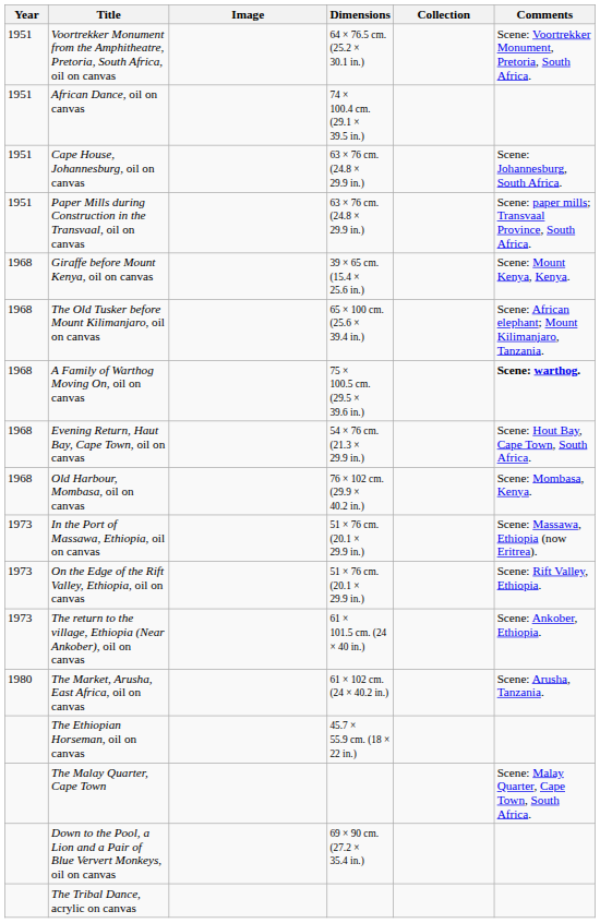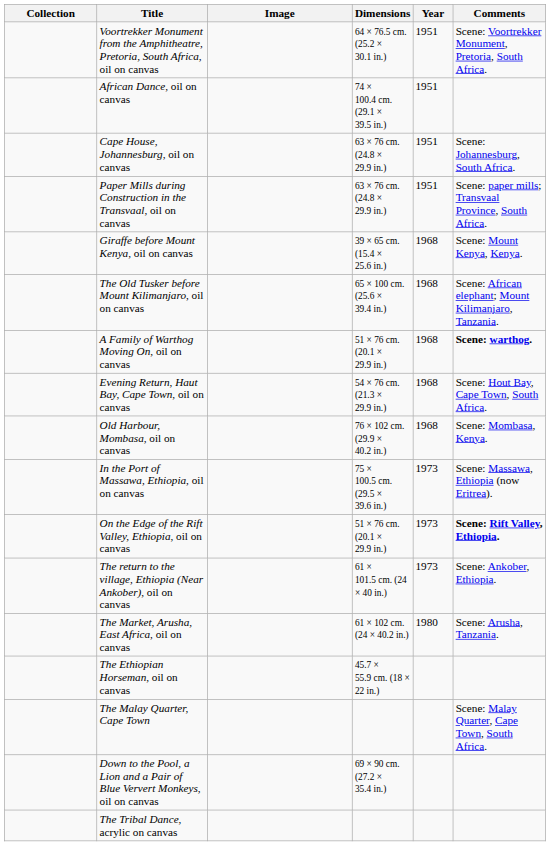columns swapped: Year <-> Collection
A Family of Warthog Moving On, oil on canvas | Dimensions: 75 × 100.5 cm. (29.5 × 39.6 in.) -> 51 × 76 cm. (20.1 × 29.9 in.)
In the Port of Massawa, Ethiopia, oil on canvas | Dimensions: 51 × 76 cm. (20.1 × 29.9 in.) -> 75 × 100.5 cm. (29.5 × 39.6 in.)
On the Edge of the Rift Valley, Ethiopia, oil on canvas | Comments: normal -> bold
